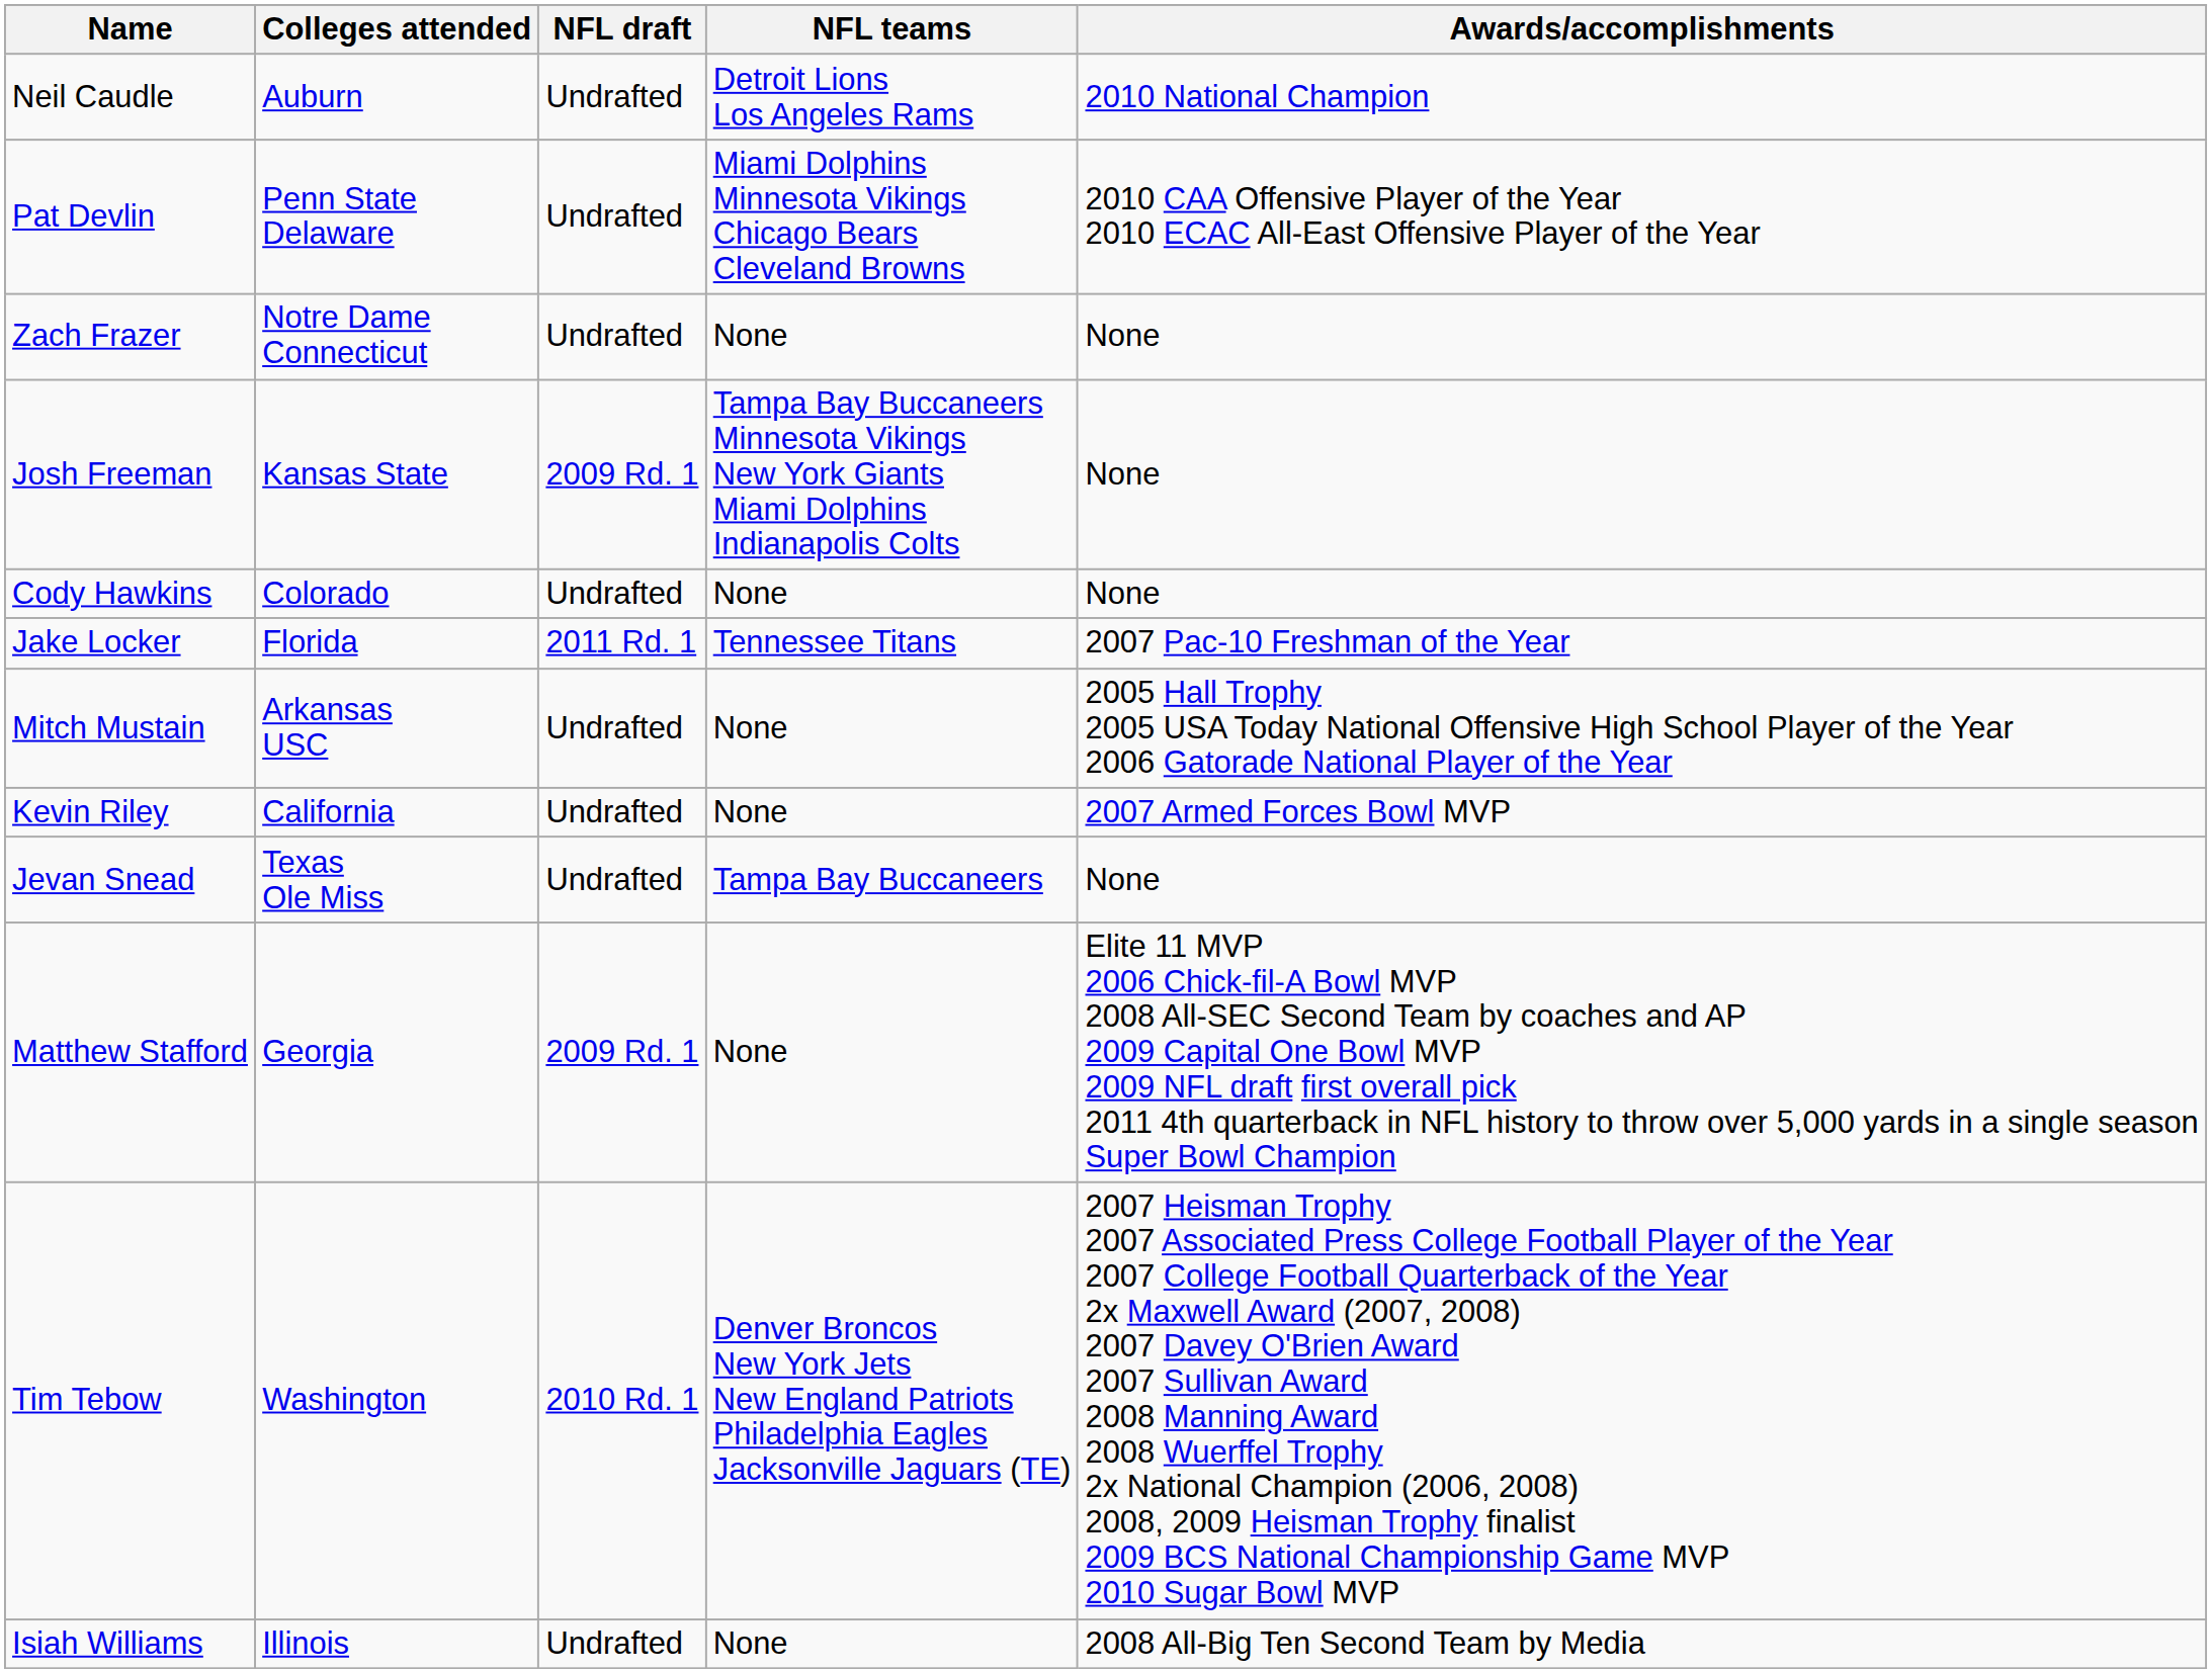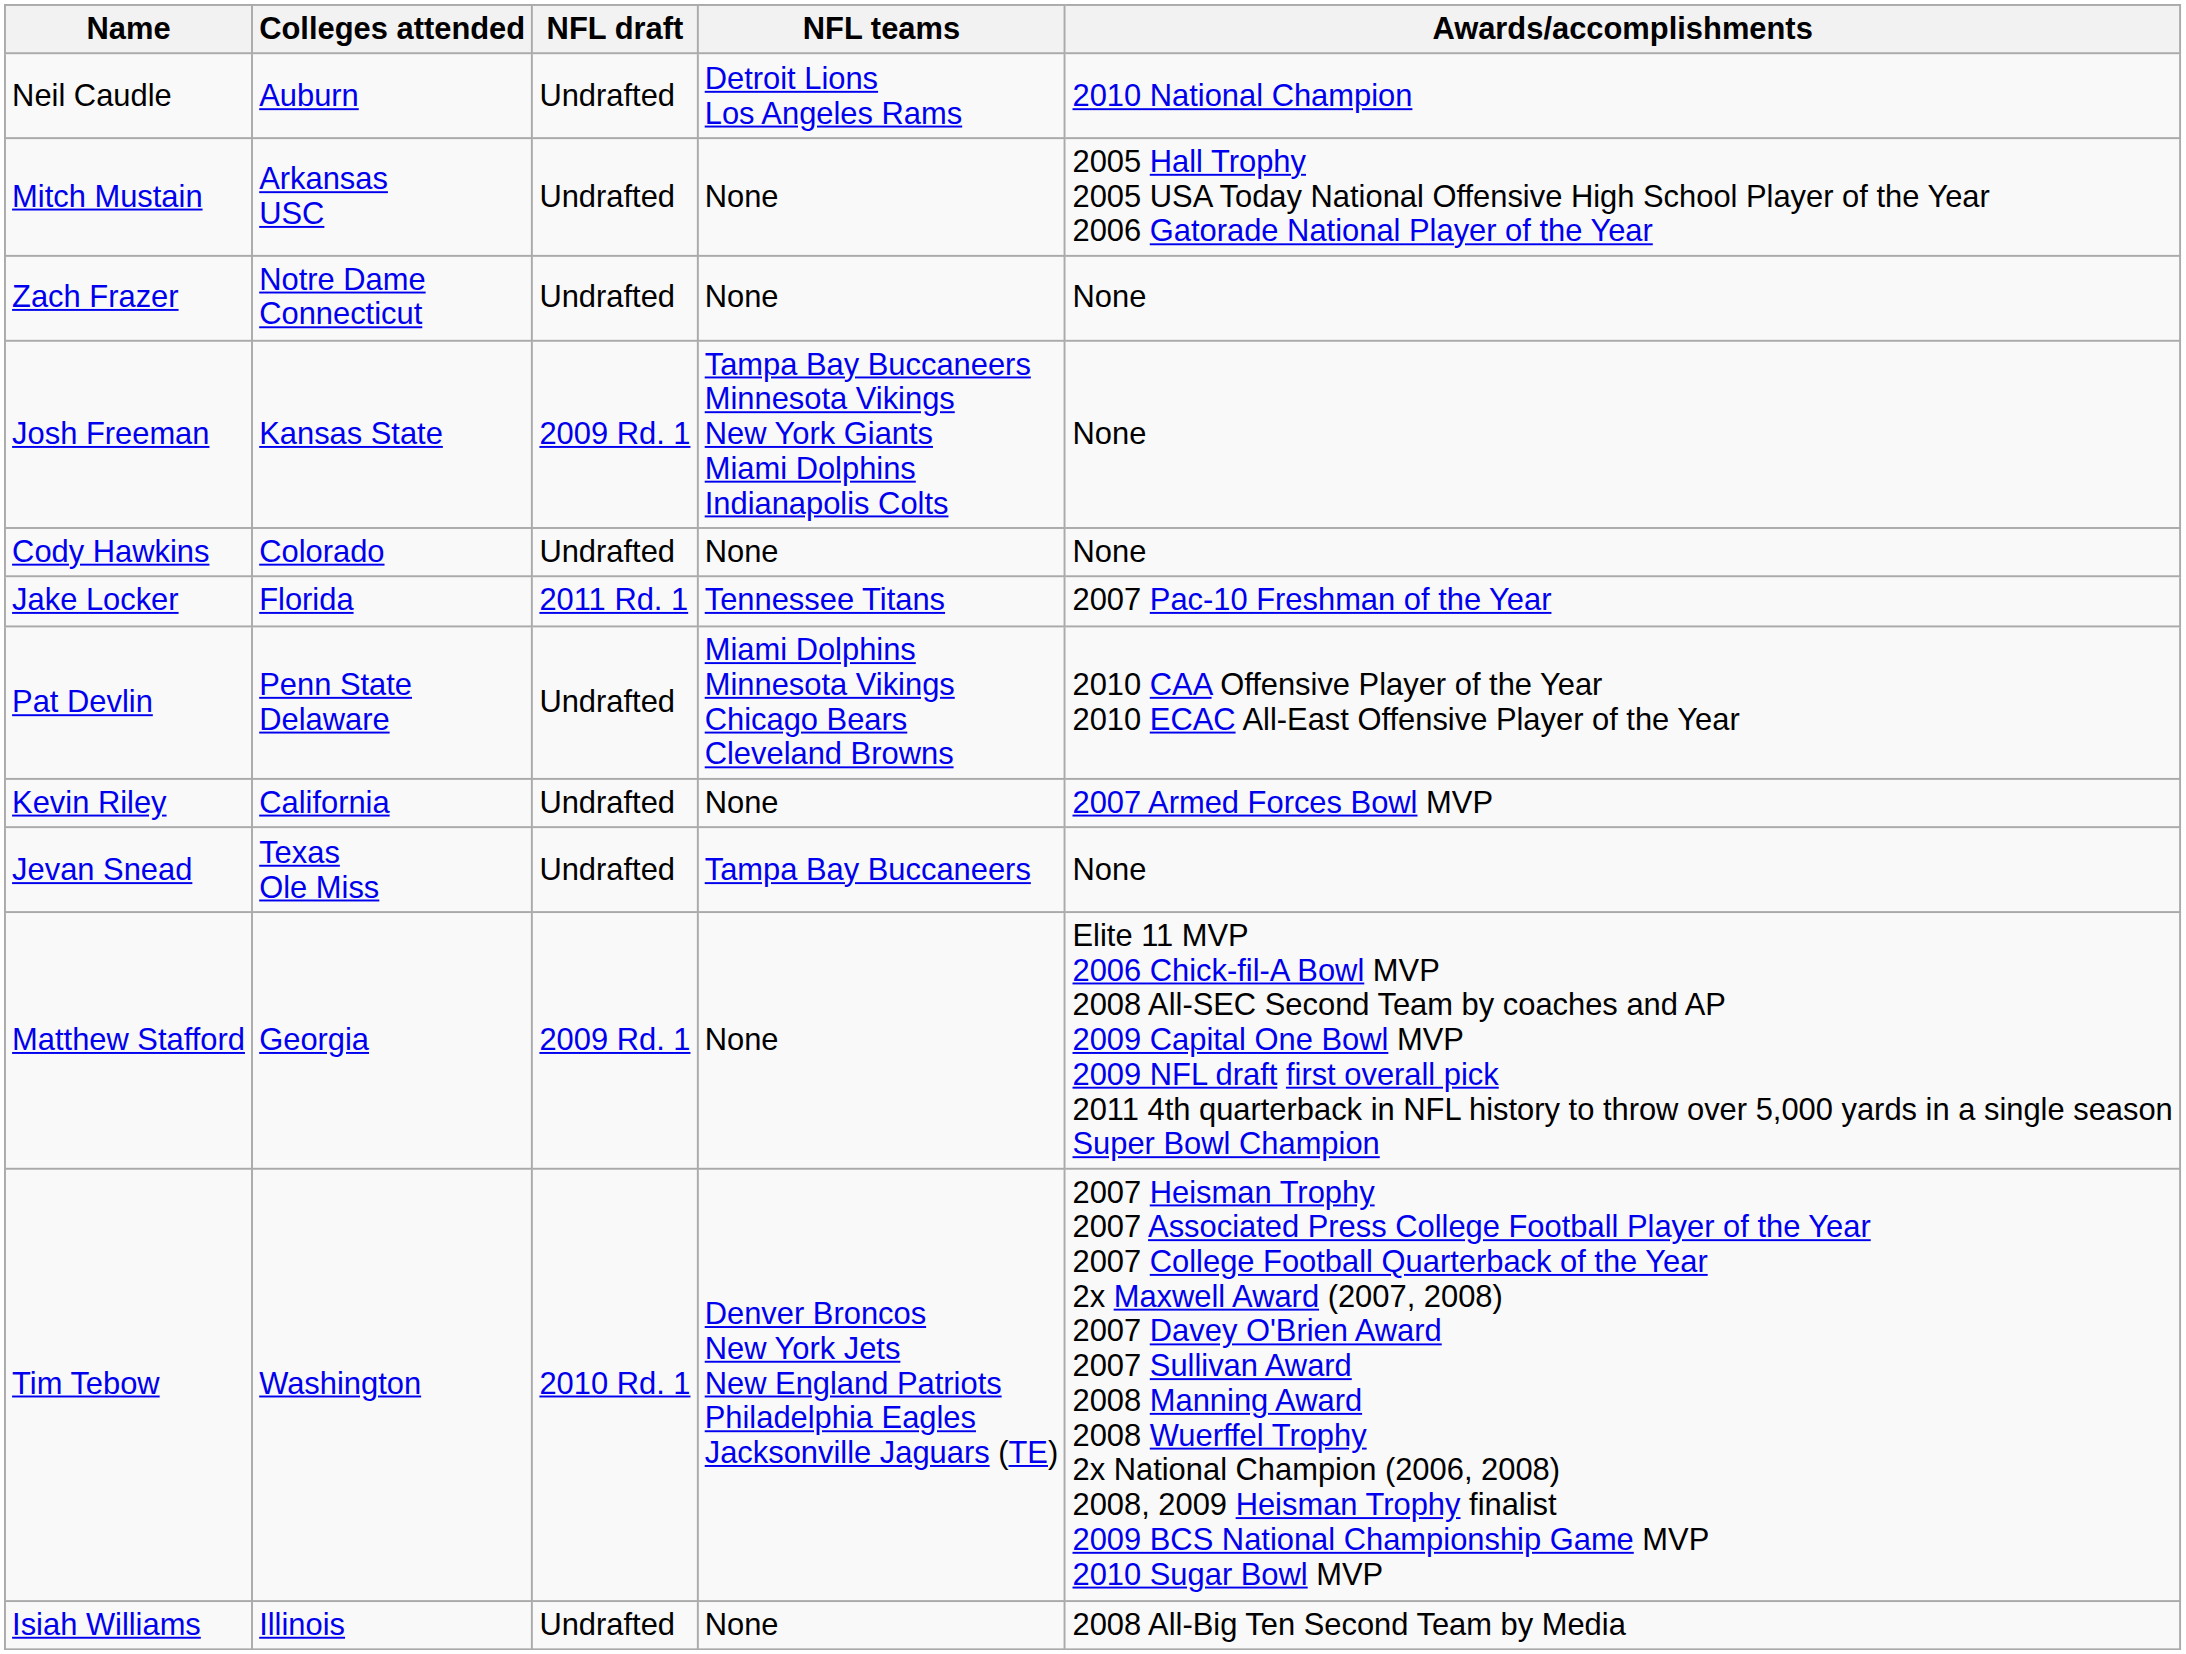rows swapped: Pat Devlin <-> Mitch Mustain
